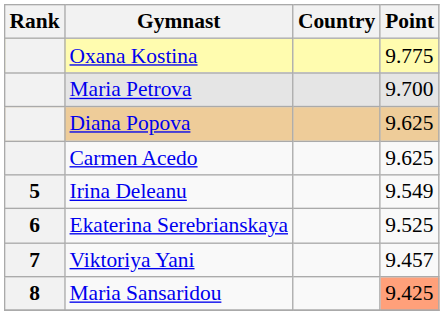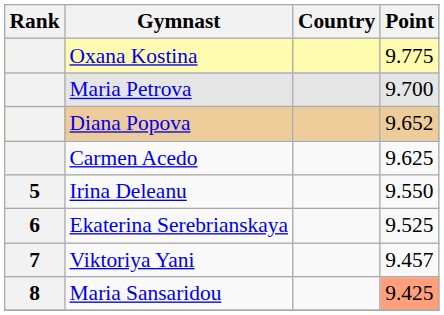Diana Popova | Point: 9.625 -> 9.652
Irina Deleanu | Point: 9.549 -> 9.550
